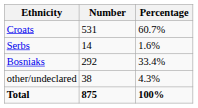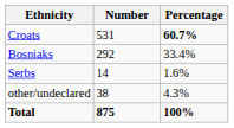Croats | Percentage: normal -> bold
rows swapped: Bosniaks <-> Serbs
